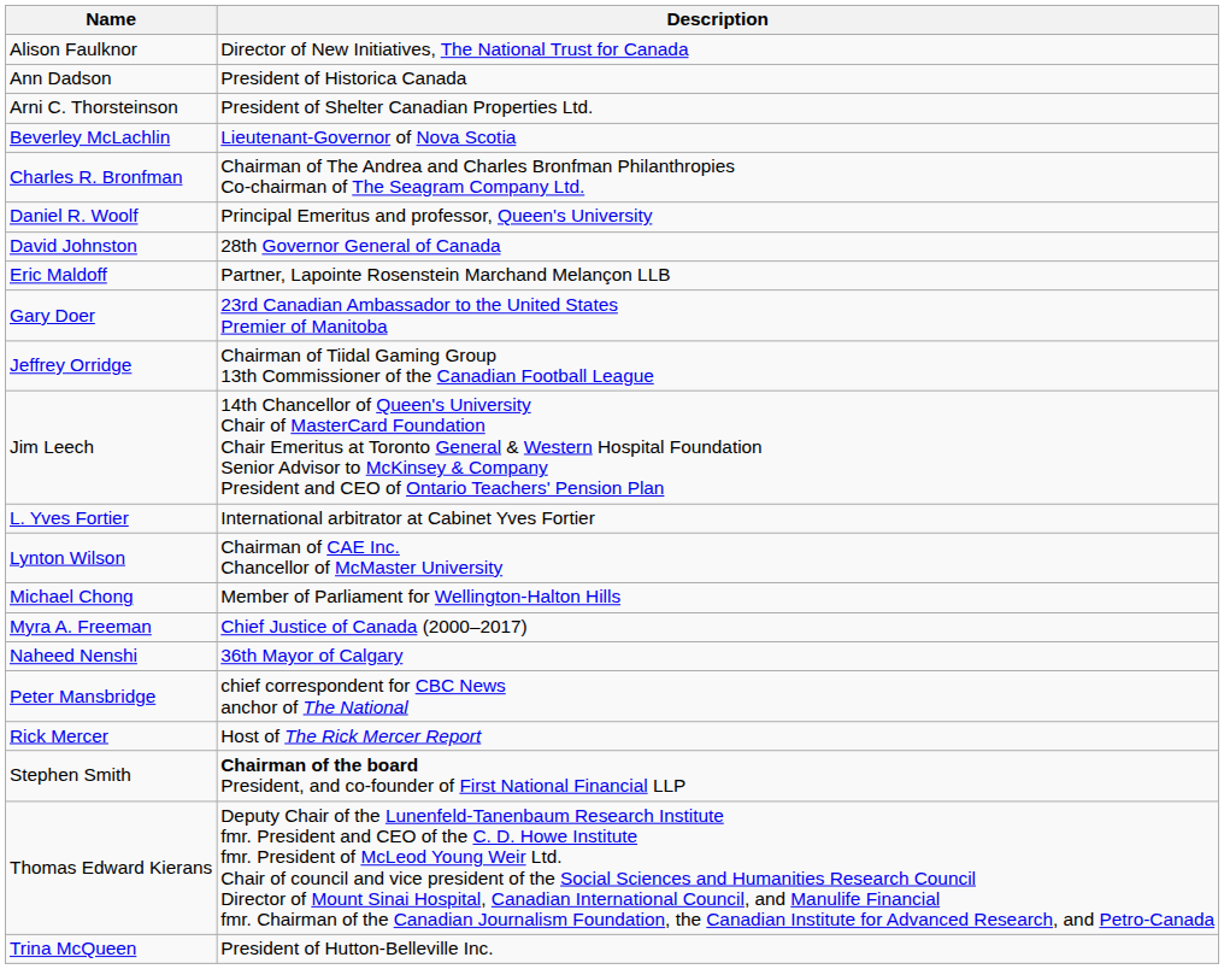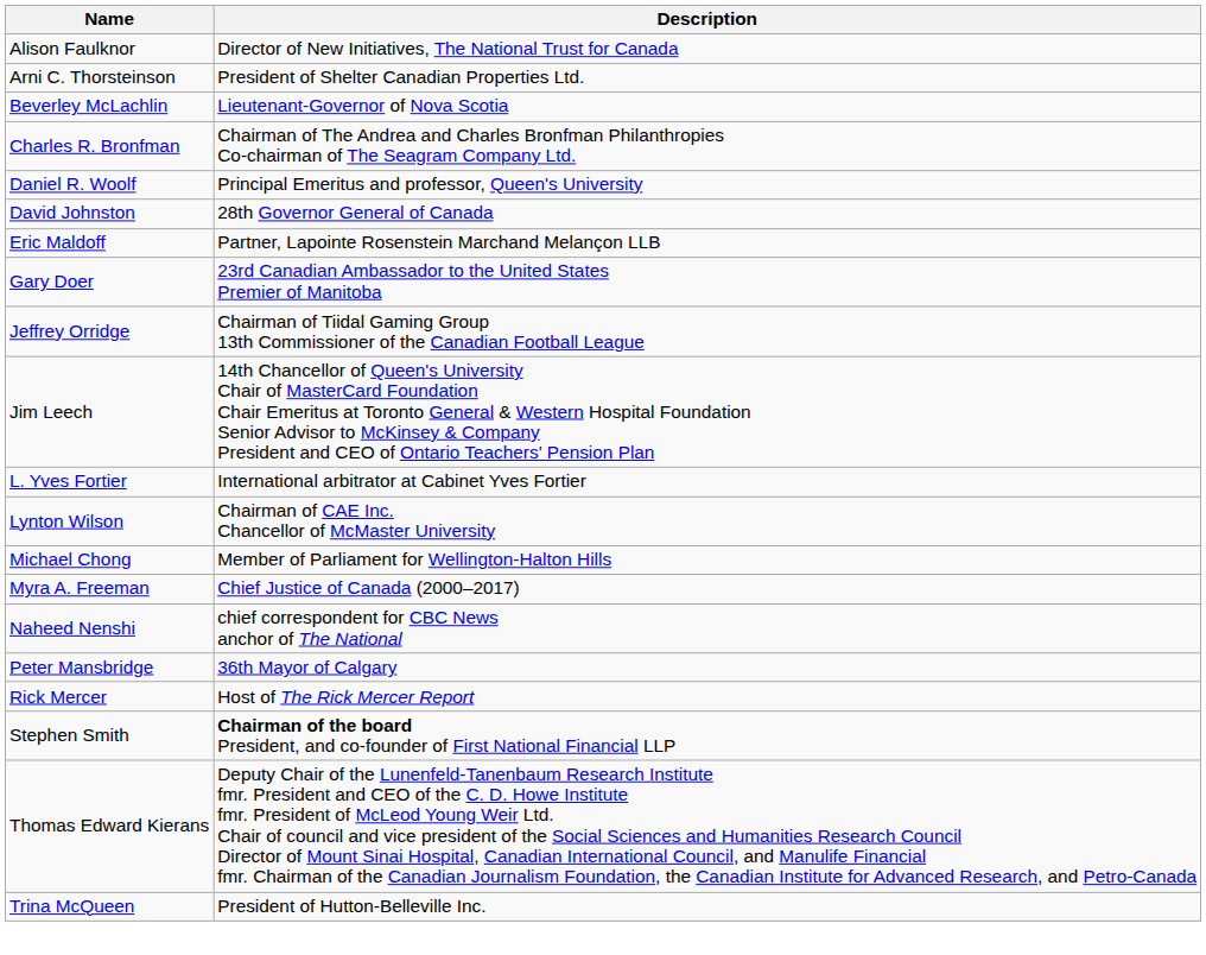- row: Ann Dadson | President of Historica Canada
Naheed Nenshi | Description: 36th Mayor of Calgary -> chief correspondent for CBC News anchor of The National
Peter Mansbridge | Description: chief correspondent for CBC News anchor of The National -> 36th Mayor of Calgary
